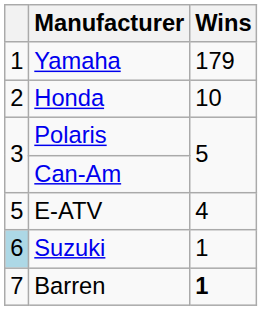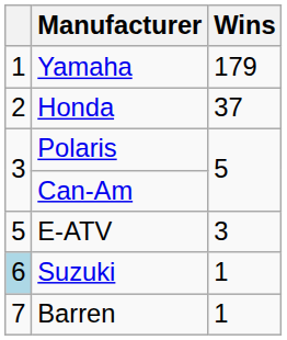Honda | Wins: 10 -> 37
E-ATV | Wins: 4 -> 3
Barren | Wins: bold -> normal
